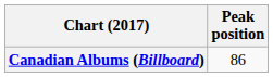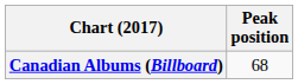Canadian Albums (Billboard) | Peak position: 86 -> 68
